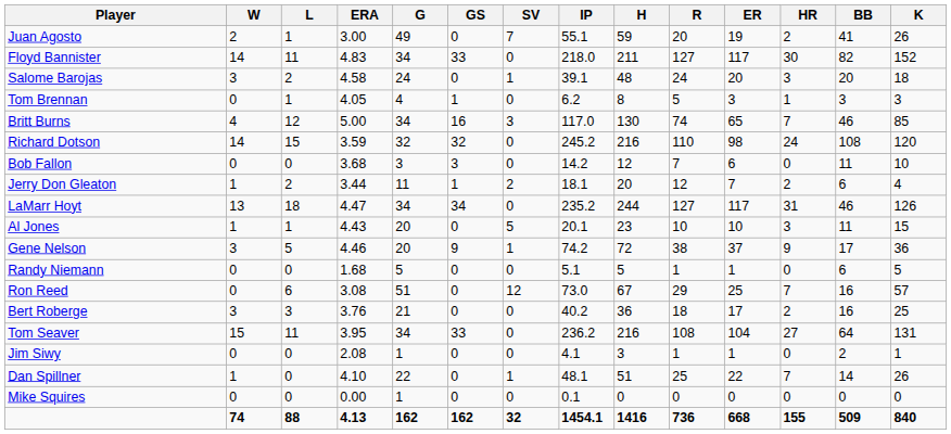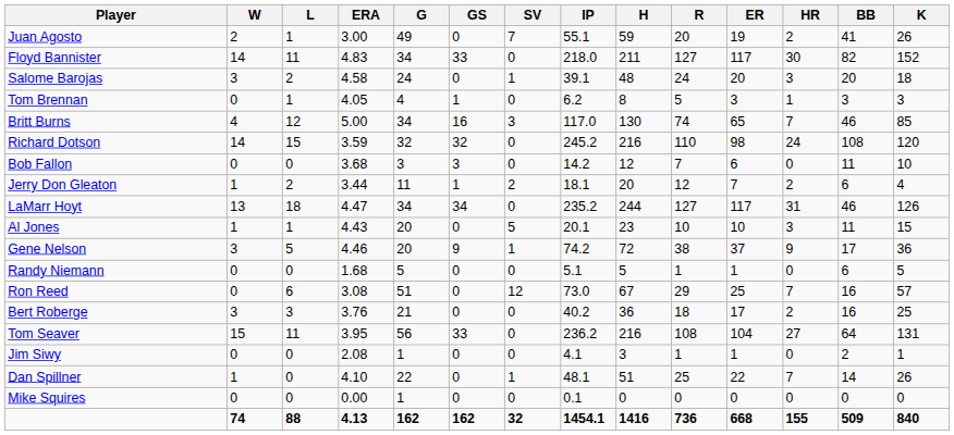Tom Seaver | G: 34 -> 56
